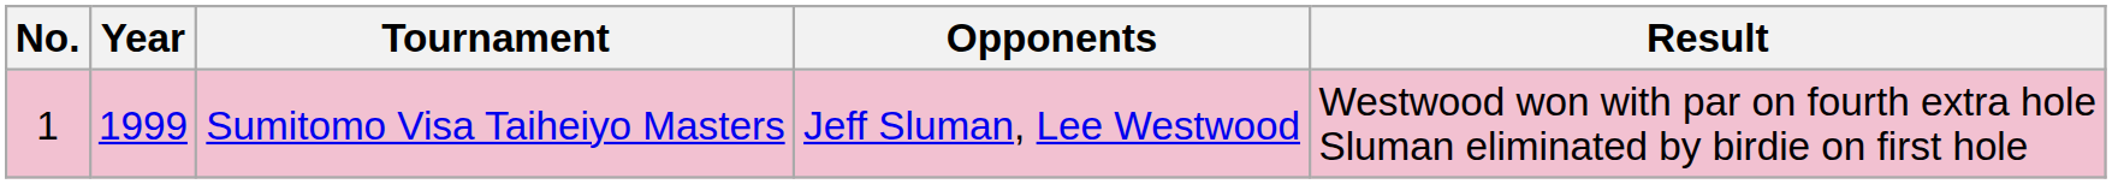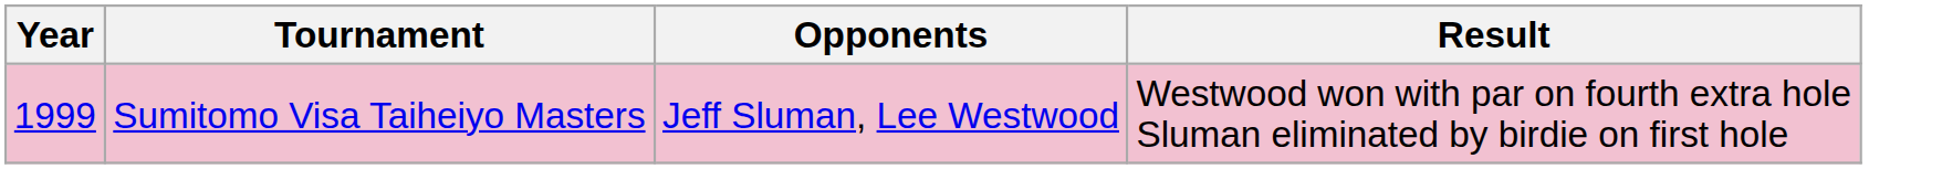- column: No. | 1
